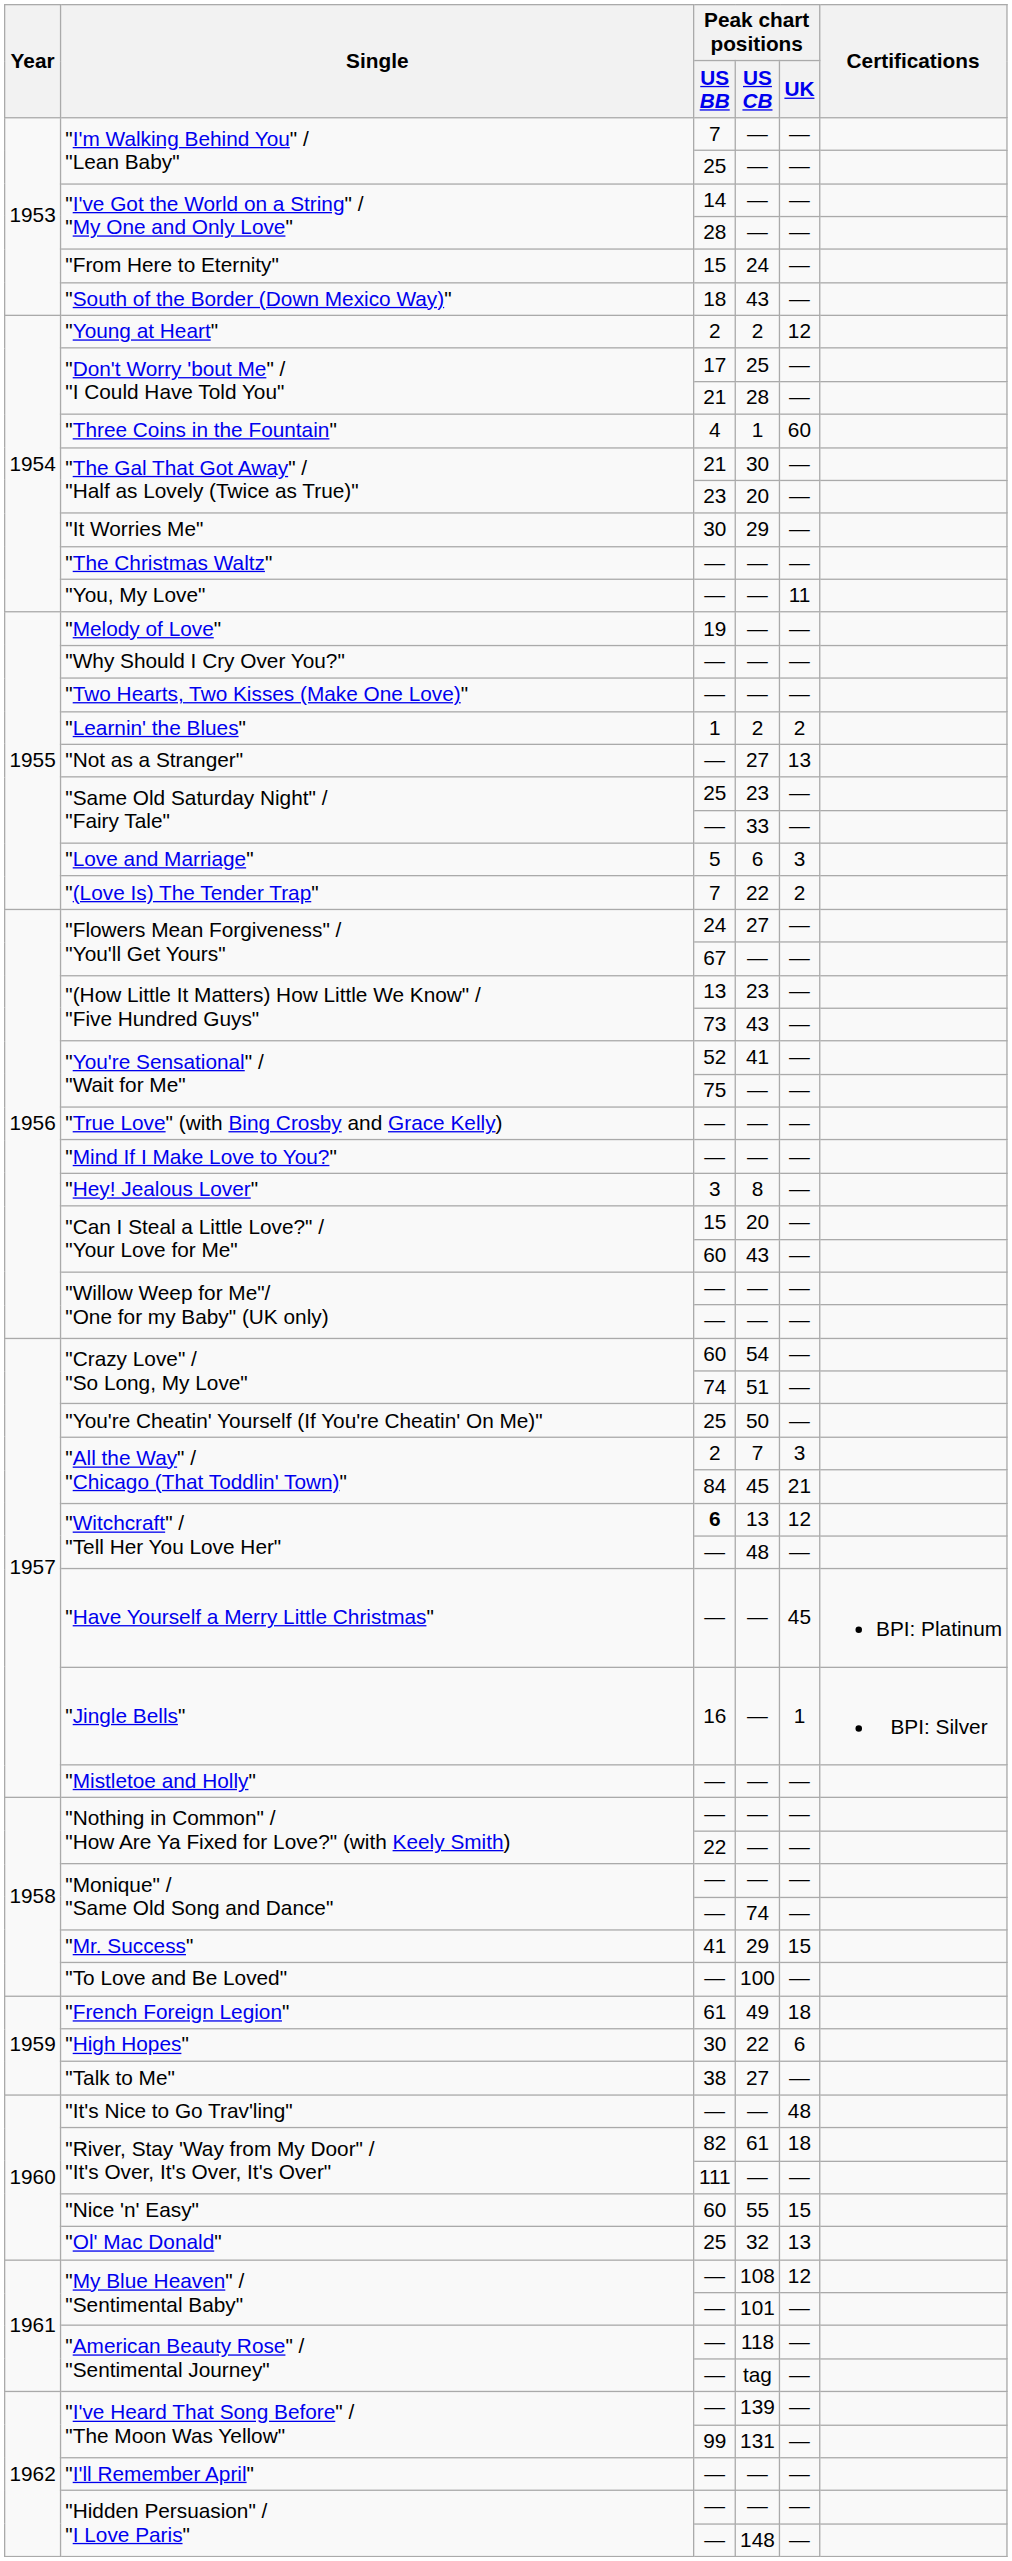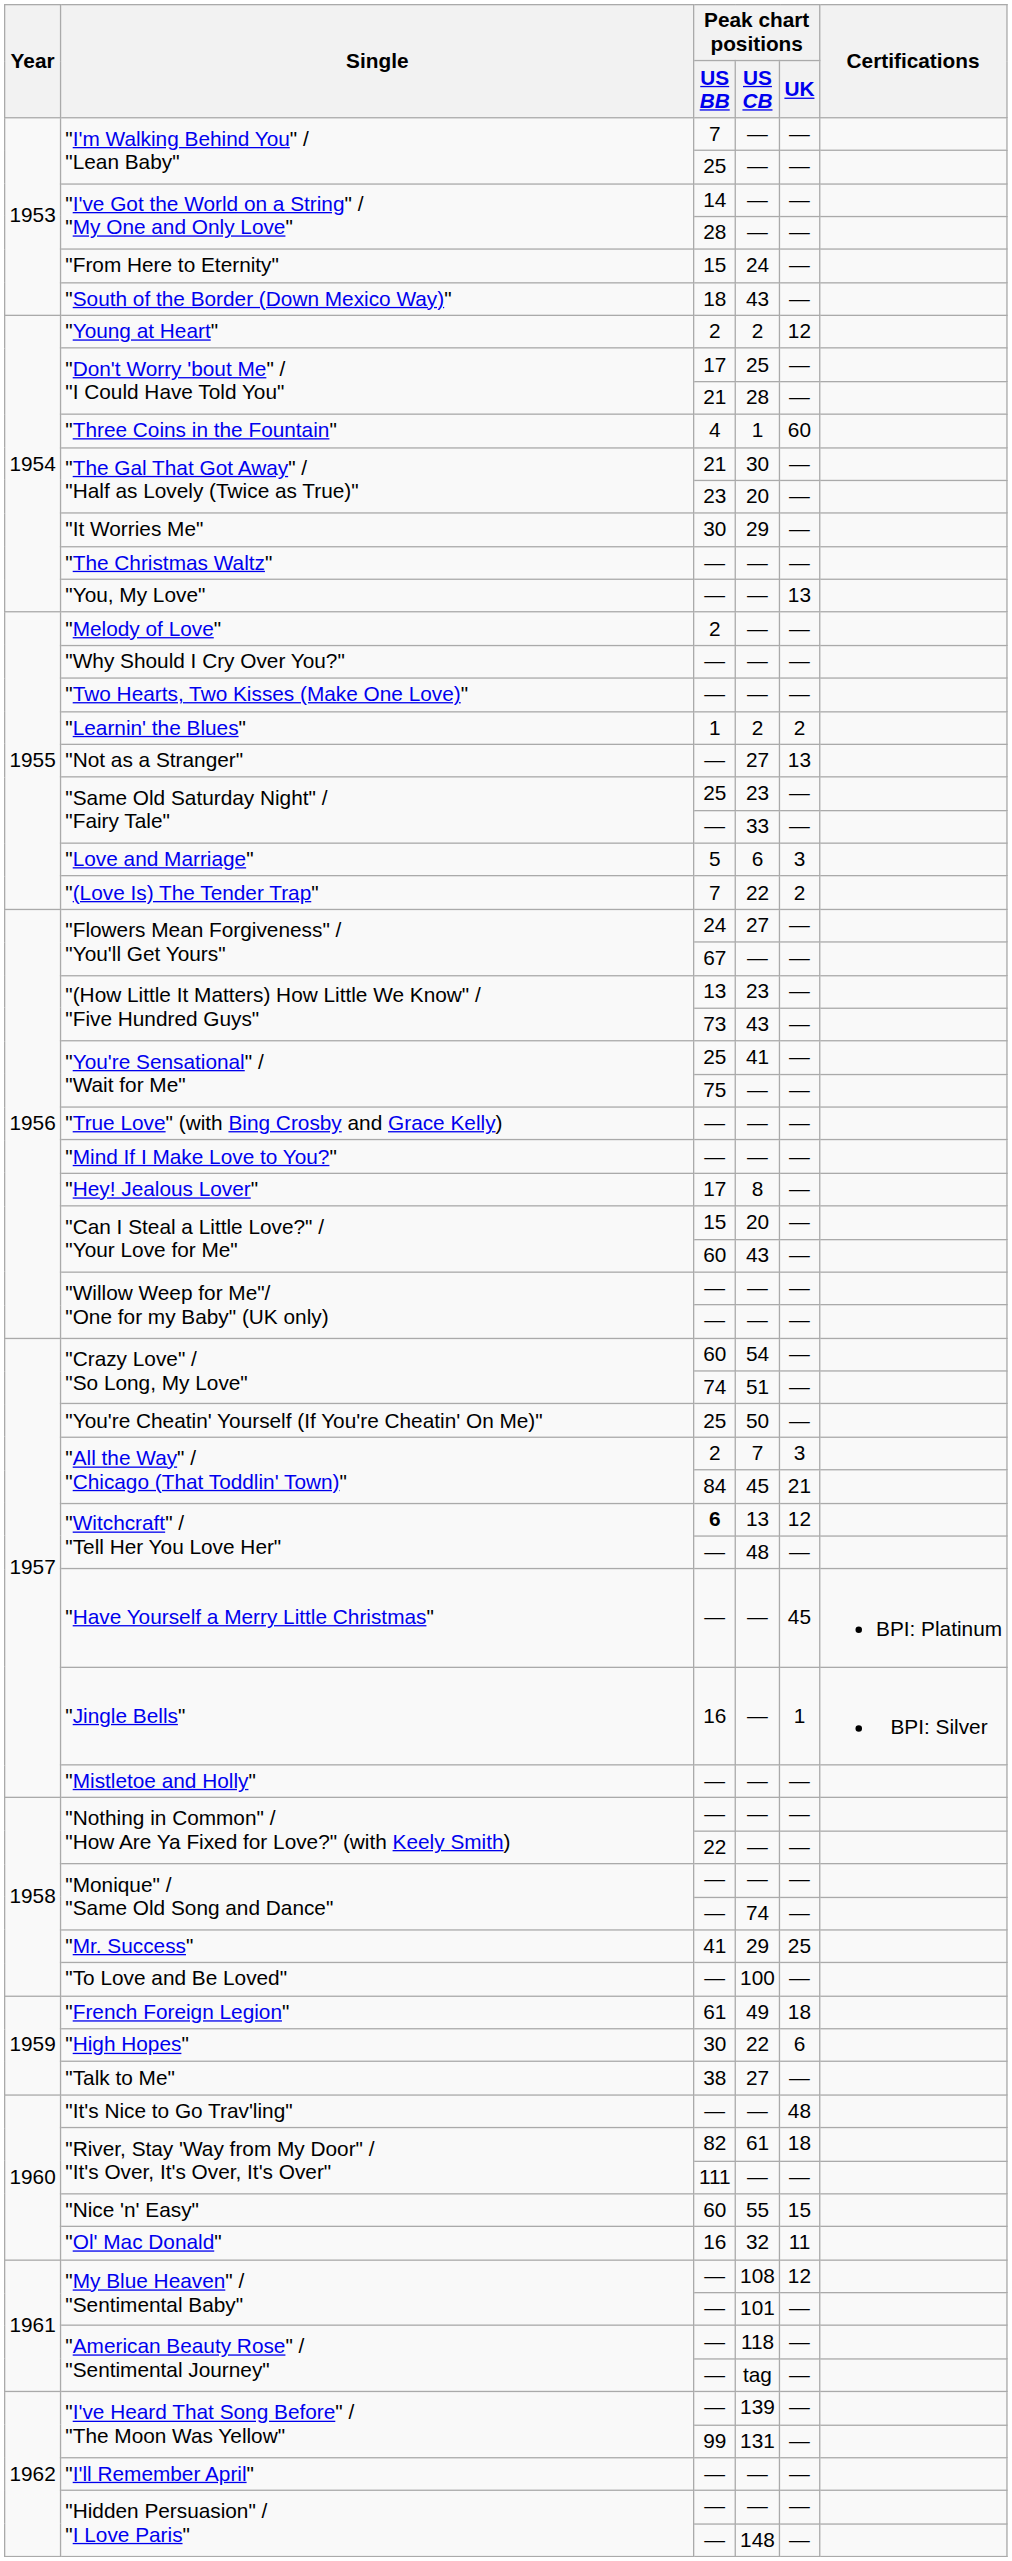"You, My Love" | Peak chart positions / UK: 11 -> 13
"Melody of Love" | Peak chart positions / US BB: 19 -> 2
"You're Sensational" / "Wait for Me" / 41 | Peak chart positions / US BB: 52 -> 25
"Hey! Jealous Lover" | Peak chart positions / US BB: 3 -> 17
"Mr. Success" | Peak chart positions / UK: 15 -> 25
"Ol' Mac Donald" | Peak chart positions / US BB: 25 -> 16
"Ol' Mac Donald" | Peak chart positions / UK: 13 -> 11
